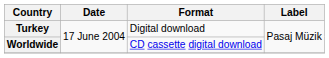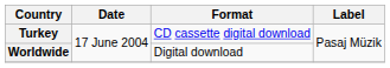Turkey | Format: Digital download -> CD cassette digital download
Worldwide | Format: CD cassette digital download -> Digital download
